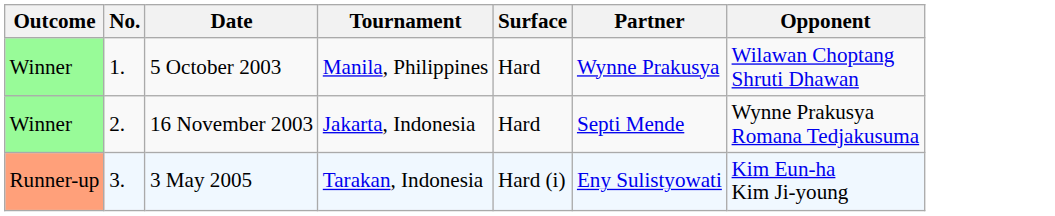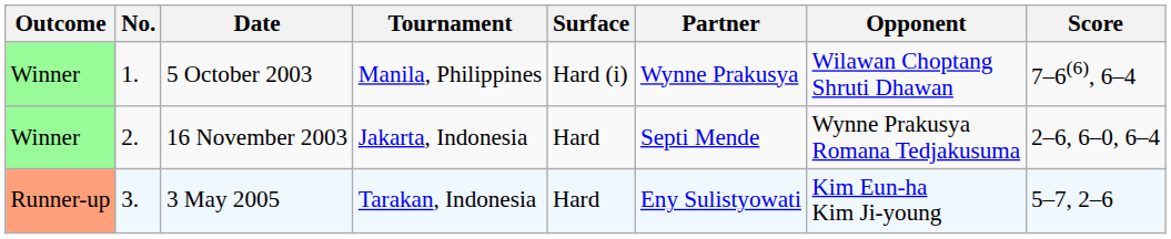+ column: Score | 7–6(6), 6–4 | 2–6, 6–0, 6–4 | 5–7, 2–6
5 October 2003 | Surface: Hard -> Hard (i)
3 May 2005 | Surface: Hard (i) -> Hard
